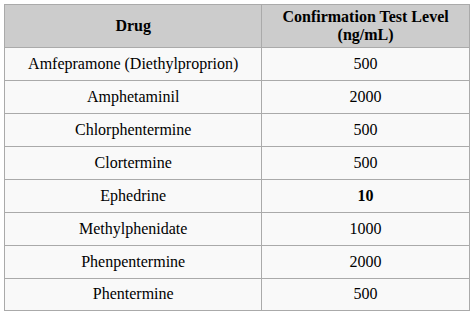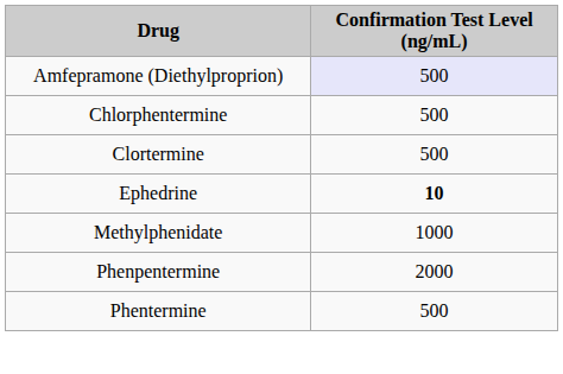Amfepramone (Diethylproprion) | Confirmation Test Level (ng/mL): no background -> lavender background
- row: Amphetaminil | 2000
